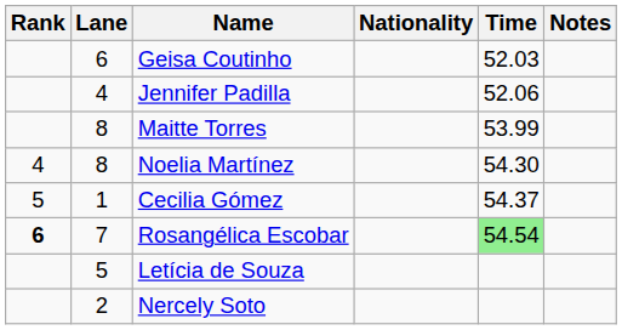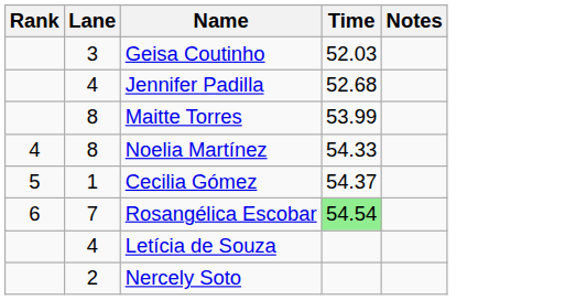- column: Nationality
Geisa Coutinho | Lane: 6 -> 3
Jennifer Padilla | Time: 52.06 -> 52.68
Noelia Martínez | Time: 54.30 -> 54.33
Rosangélica Escobar | Rank: bold -> normal
Letícia de Souza | Lane: 5 -> 4
